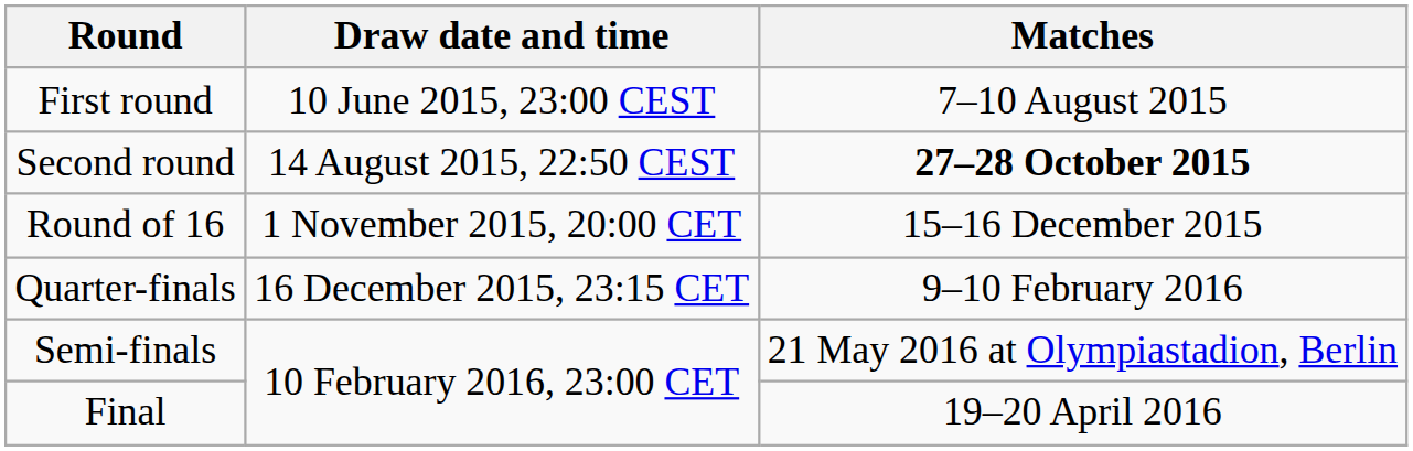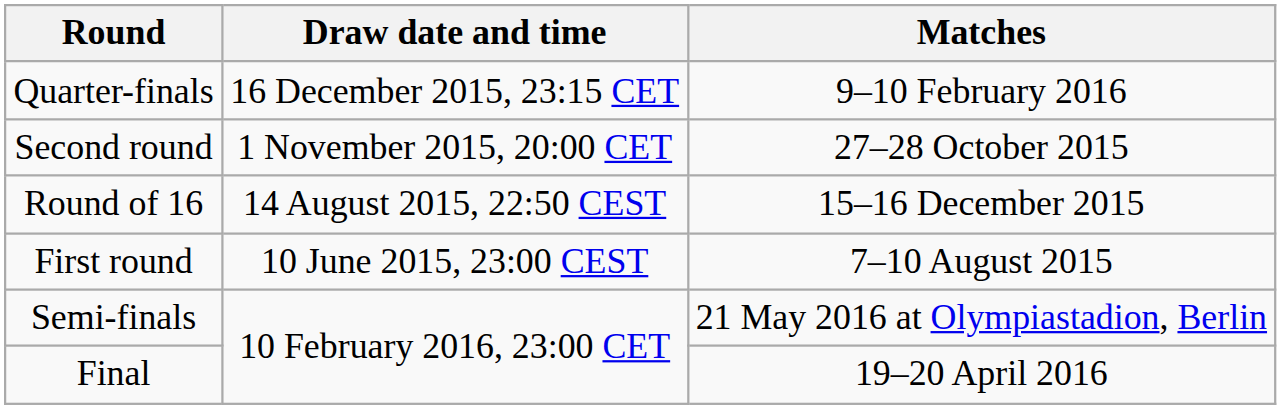rows swapped: First round <-> Quarter-finals
Second round | Draw date and time: 14 August 2015, 22:50 CEST -> 1 November 2015, 20:00 CET
Second round | Matches: bold -> normal
Round of 16 | Draw date and time: 1 November 2015, 20:00 CET -> 14 August 2015, 22:50 CEST
